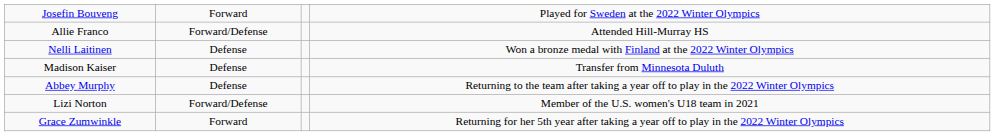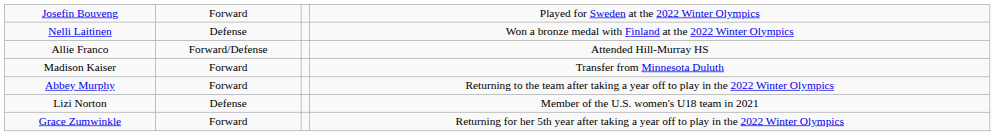rows swapped: Allie Franco <-> Nelli Laitinen
Madison Kaiser | column 2: Defense -> Forward
Abbey Murphy | column 2: Defense -> Forward
Lizi Norton | column 2: Forward/Defense -> Defense
